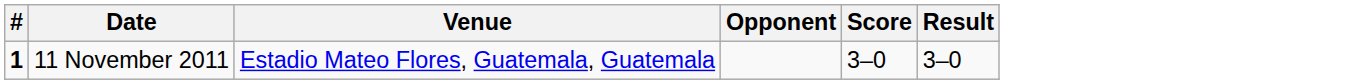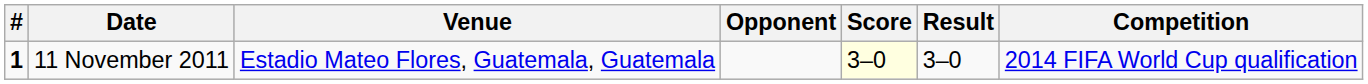+ column: Competition | 2014 FIFA World Cup qualification
11 November 2011 | Score: no background -> lightyellow background
